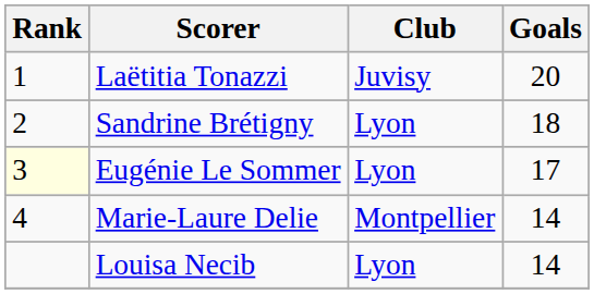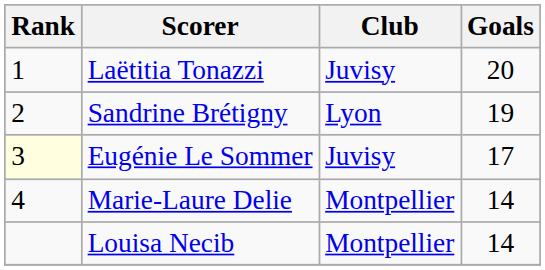Sandrine Brétigny | Goals: 18 -> 19
Eugénie Le Sommer | Club: Lyon -> Juvisy
Louisa Necib | Club: Lyon -> Montpellier
